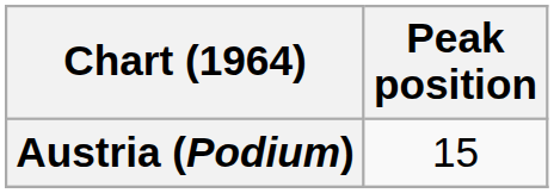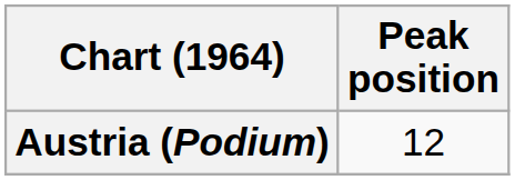Austria (Podium) | Peak position: 15 -> 12
